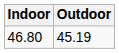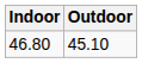46.80 | Outdoor: 45.19 -> 45.10
